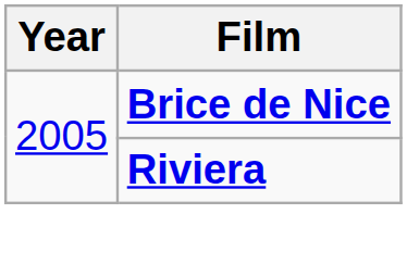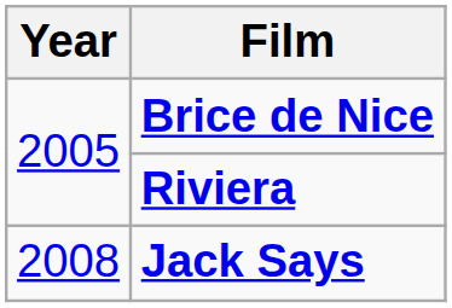+ row: 2008 | Jack Says
